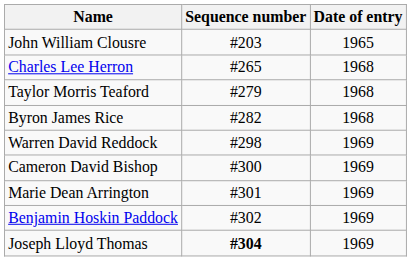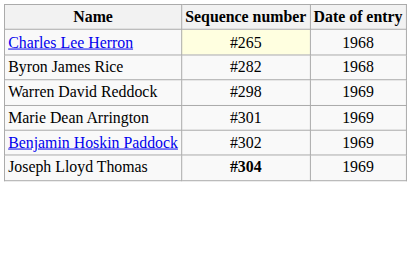- row: John William Clousre | #203 | 1965
Charles Lee Herron | Sequence number: no background -> lightyellow background
- row: Taylor Morris Teaford | #279 | 1968
- row: Cameron David Bishop | #300 | 1969
